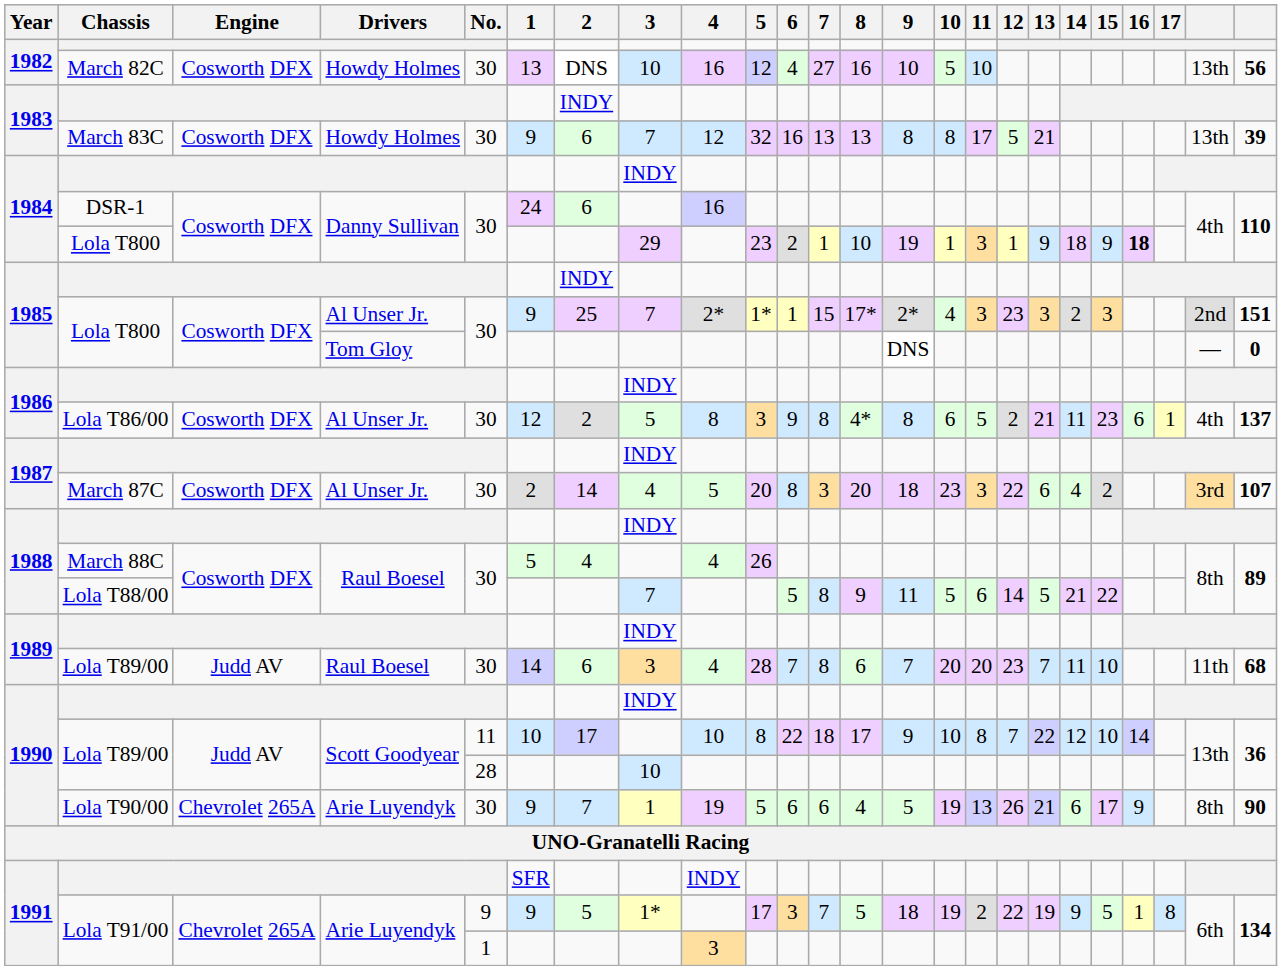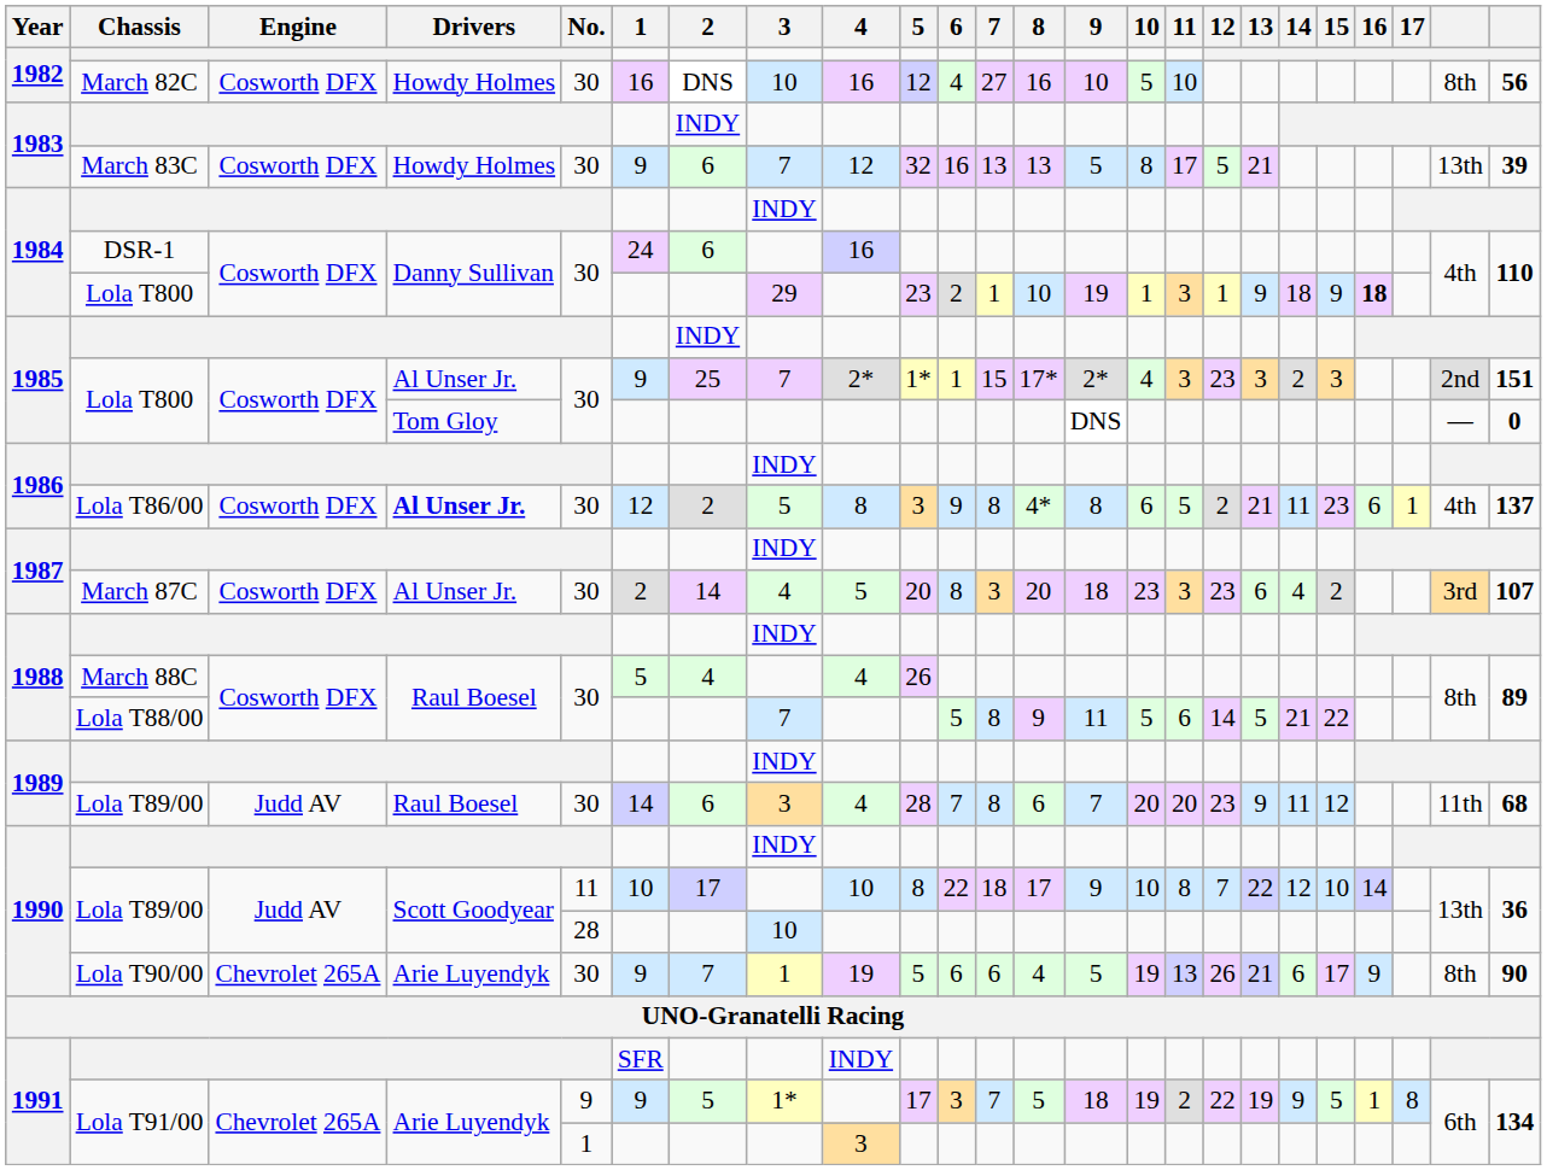March 82C | 1: 13 -> 16
March 82C | column 23: 13th -> 8th
March 83C | 9: 8 -> 5
Lola T86/00 | Drivers: normal -> bold
March 87C | 12: 22 -> 23
1989 / Lola T89/00 | 13: 7 -> 9
1989 / Lola T89/00 | 15: 10 -> 12
